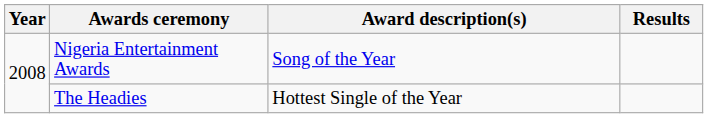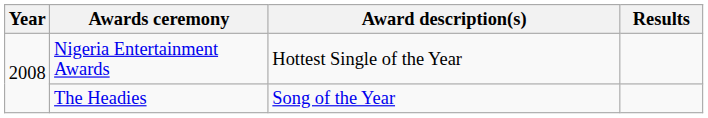Nigeria Entertainment Awards | Award description(s): Song of the Year -> Hottest Single of the Year
The Headies | Award description(s): Hottest Single of the Year -> Song of the Year
